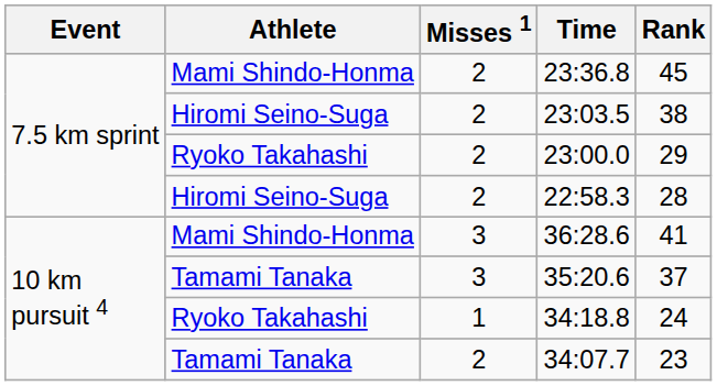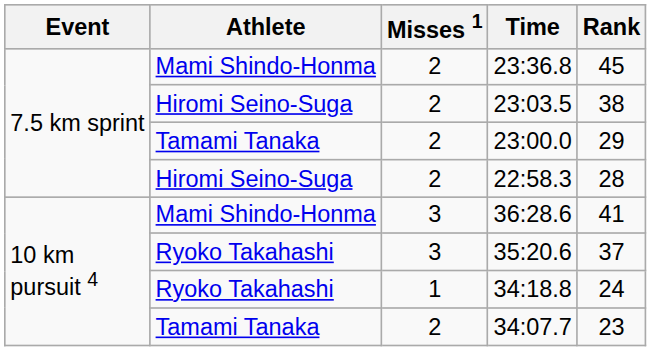23:00.0 | Athlete: Ryoko Takahashi -> Tamami Tanaka
35:20.6 | Athlete: Tamami Tanaka -> Ryoko Takahashi
